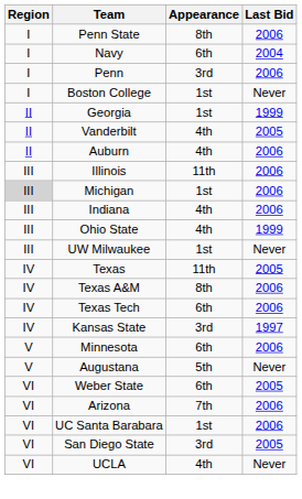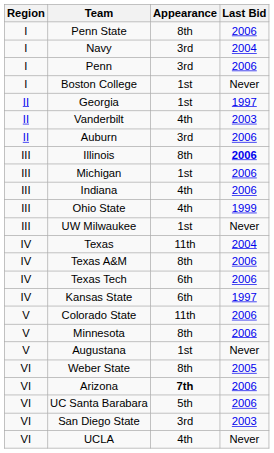Navy | Appearance: 6th -> 3rd
Georgia | Last Bid: 1999 -> 1997
Vanderbilt | Last Bid: 2005 -> 2003
Auburn | Appearance: 4th -> 3rd
Illinois | Appearance: 11th -> 8th
Illinois | Last Bid: normal -> bold
Michigan | Region: lightgrey background -> no background
Texas | Last Bid: 2005 -> 2004
Kansas State | Appearance: 3rd -> 6th
+ row: V | Colorado State | 11th | 2006
Minnesota | Appearance: 6th -> 8th
Augustana | Appearance: 5th -> 1st
Weber State | Appearance: 6th -> 8th
Arizona | Appearance: normal -> bold
UC Santa Barabara | Appearance: 1st -> 5th
San Diego State | Last Bid: 2005 -> 2003
